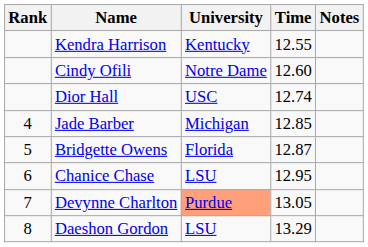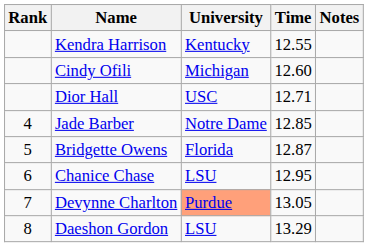Cindy Ofili | University: Notre Dame -> Michigan
Dior Hall | Time: 12.74 -> 12.71
Jade Barber | University: Michigan -> Notre Dame
